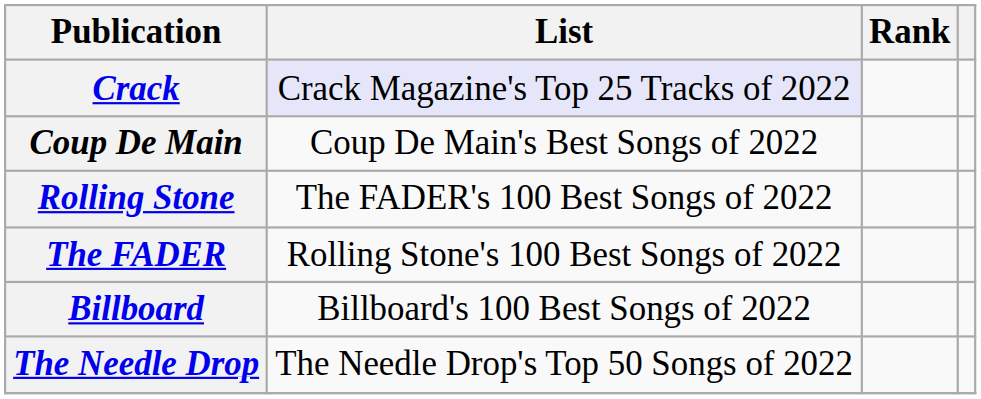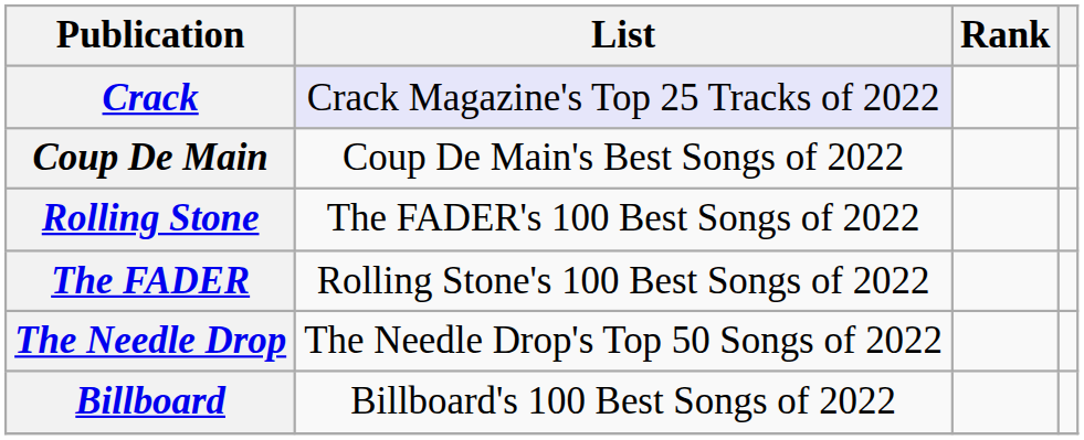rows swapped: The Needle Drop <-> Billboard
